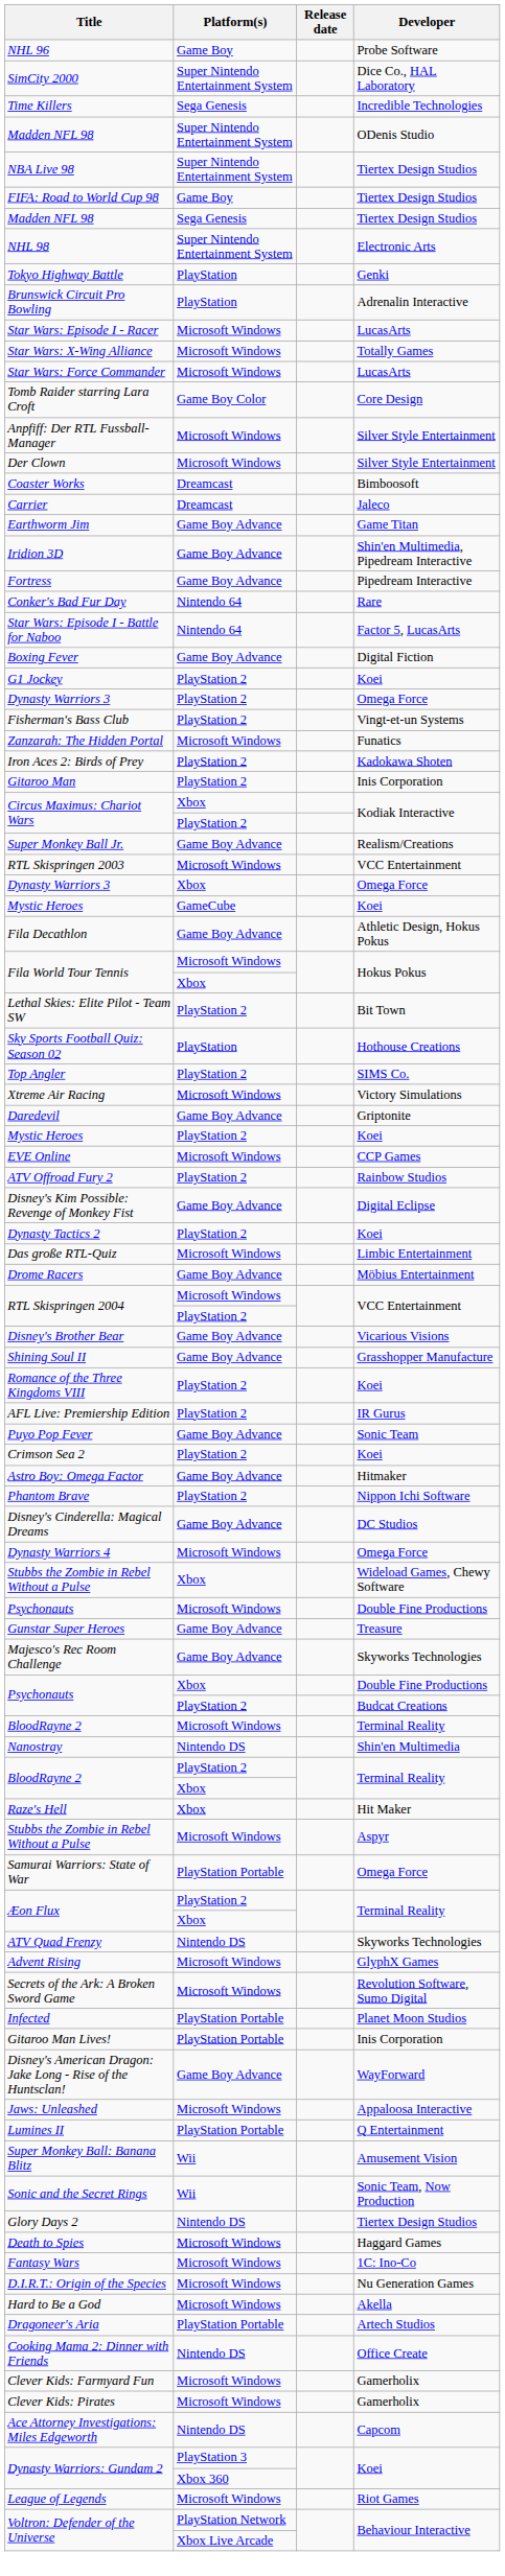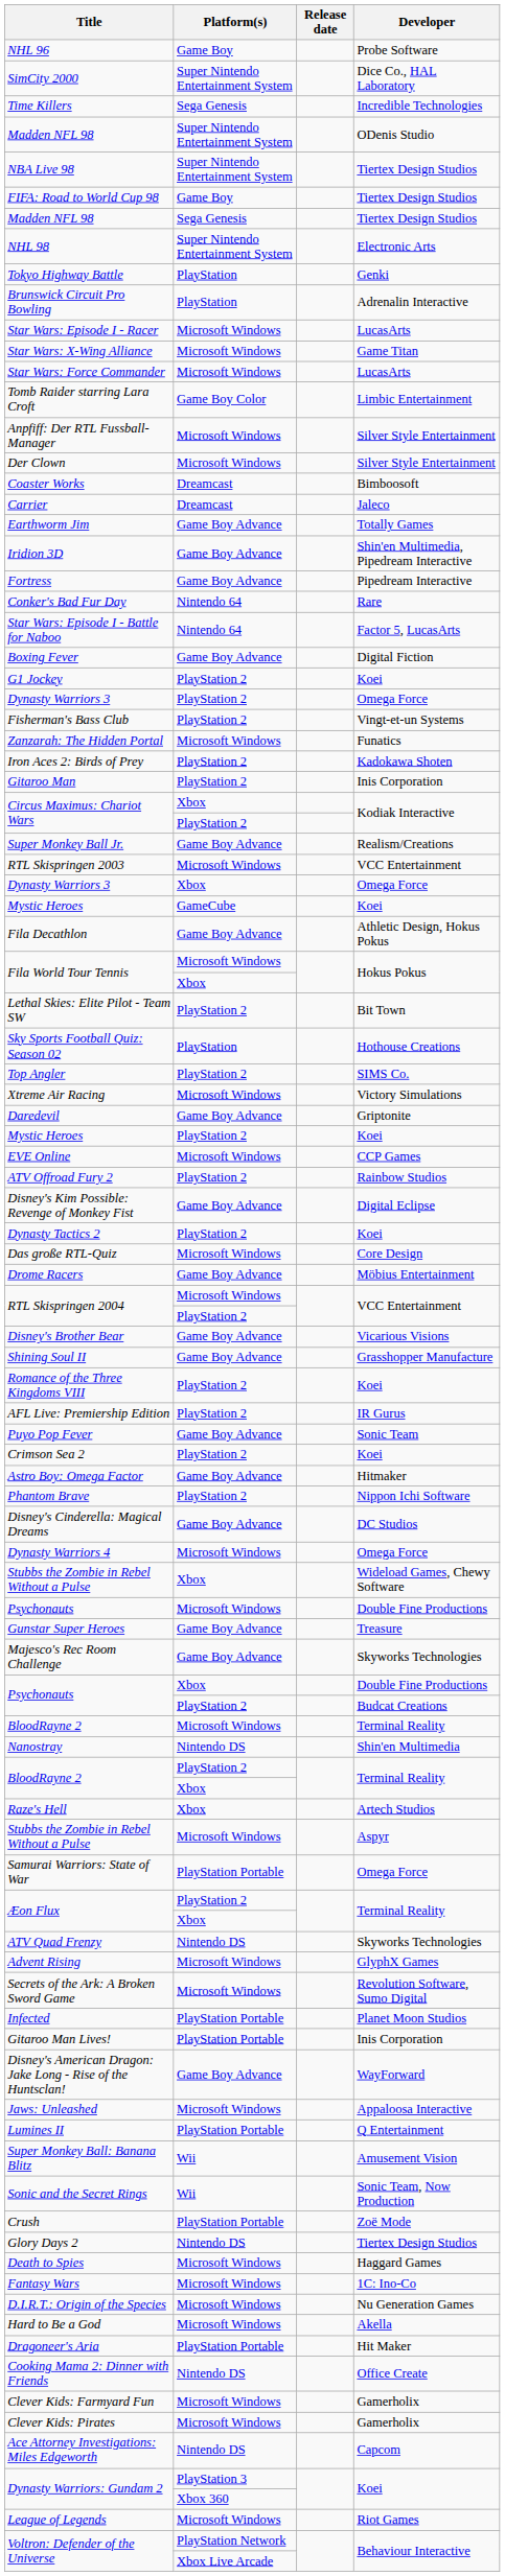Star Wars: X-Wing Alliance | Developer: Totally Games -> Game Titan
Tomb Raider starring Lara Croft | Developer: Core Design -> Limbic Entertainment
Earthworm Jim | Developer: Game Titan -> Totally Games
Das große RTL-Quiz | Developer: Limbic Entertainment -> Core Design
Raze's Hell | Developer: Hit Maker -> Artech Studios
+ row: Crush | PlayStation Portable | Zoë Mode
Dragoneer's Aria | Developer: Artech Studios -> Hit Maker
